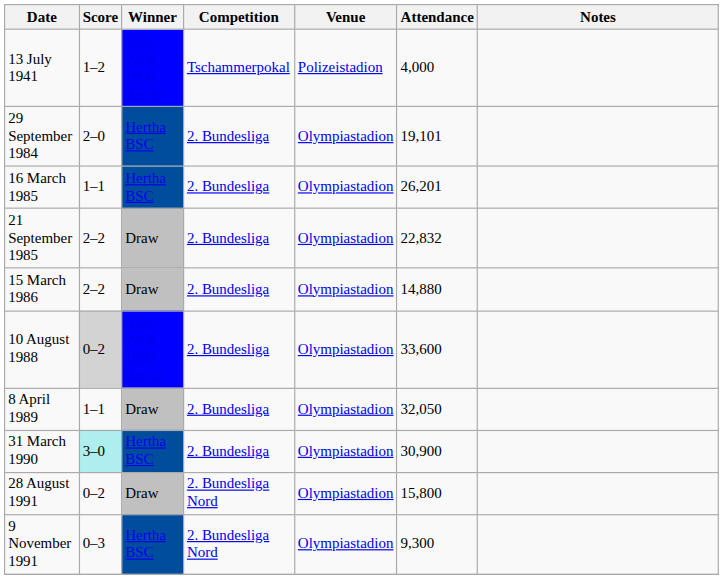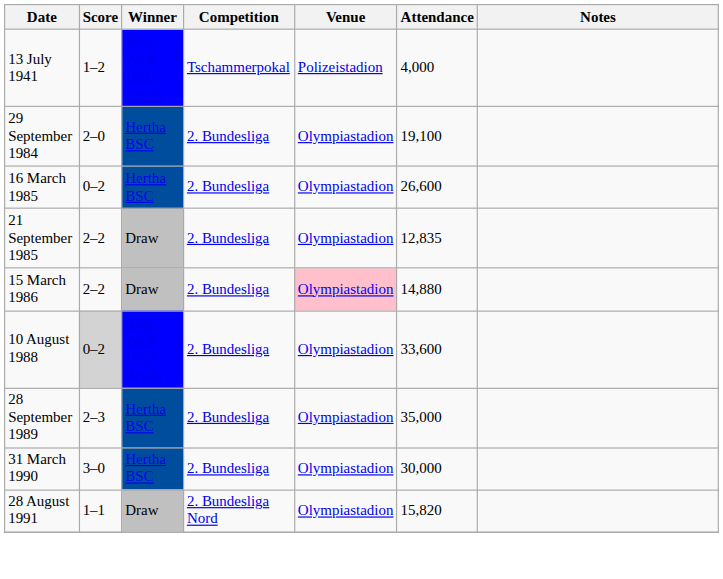29 September 1984 | Attendance: 19,101 -> 19,100
16 March 1985 | Score: 1–1 -> 0–2
16 March 1985 | Attendance: 26,201 -> 26,600
21 September 1985 | Attendance: 22,832 -> 12,835
15 March 1986 | Venue: no background -> pink background
- row: 8 April 1989 | 1–1 | Draw | 2. Bundesliga | Olympiastadion | 32,050
+ row: 28 September 1989 | 2–3 | Hertha BSC | 2. Bundesliga | Olympiastadion | 35,000
31 March 1990 | Score: paleturquoise background -> no background
31 March 1990 | Attendance: 30,900 -> 30,000
28 August 1991 | Score: 0–2 -> 1–1
28 August 1991 | Attendance: 15,800 -> 15,820
- row: 9 November 1991 | 0–3 | Hertha BSC | 2. Bundesliga Nord | Olympiastadion | 9,300
